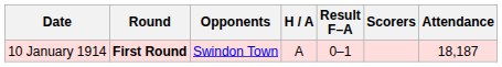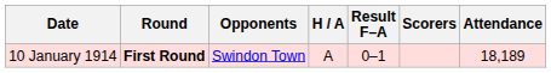10 January 1914 | Attendance: 18,187 -> 18,189
